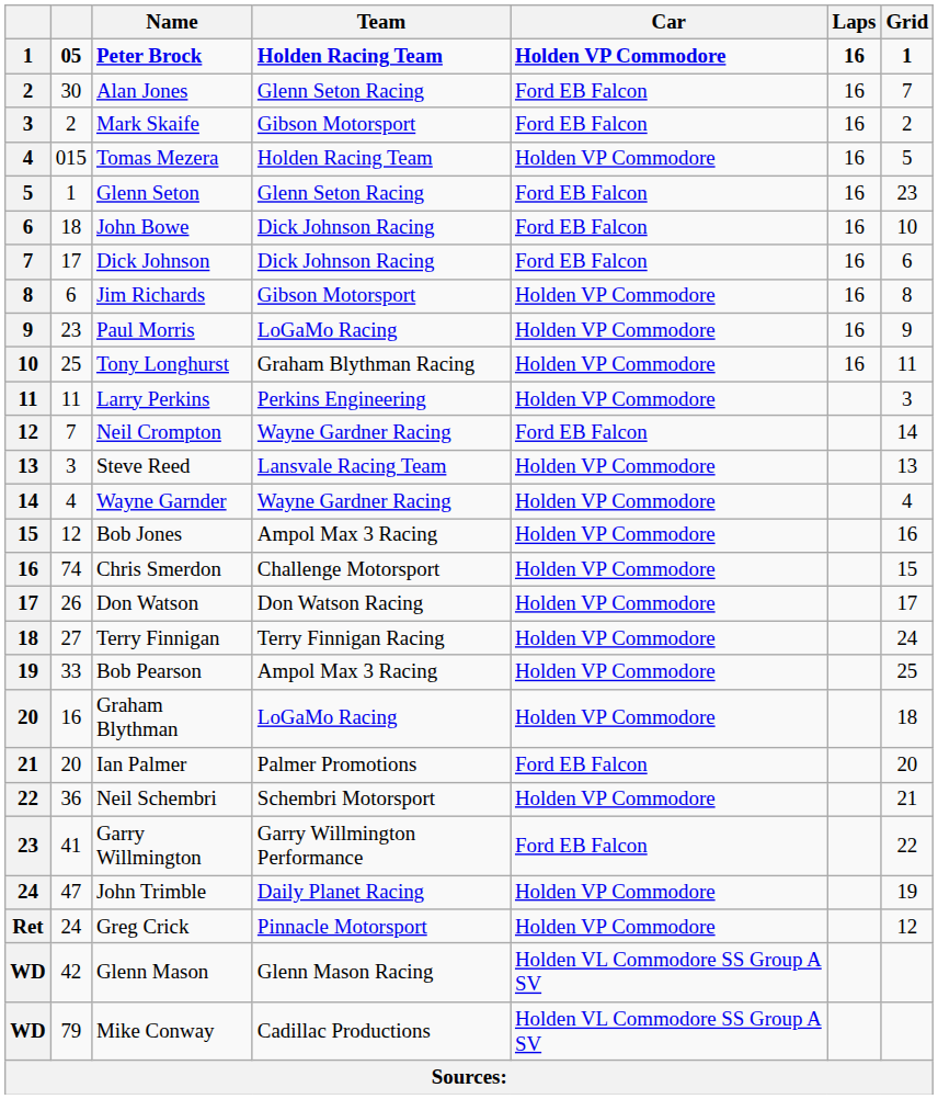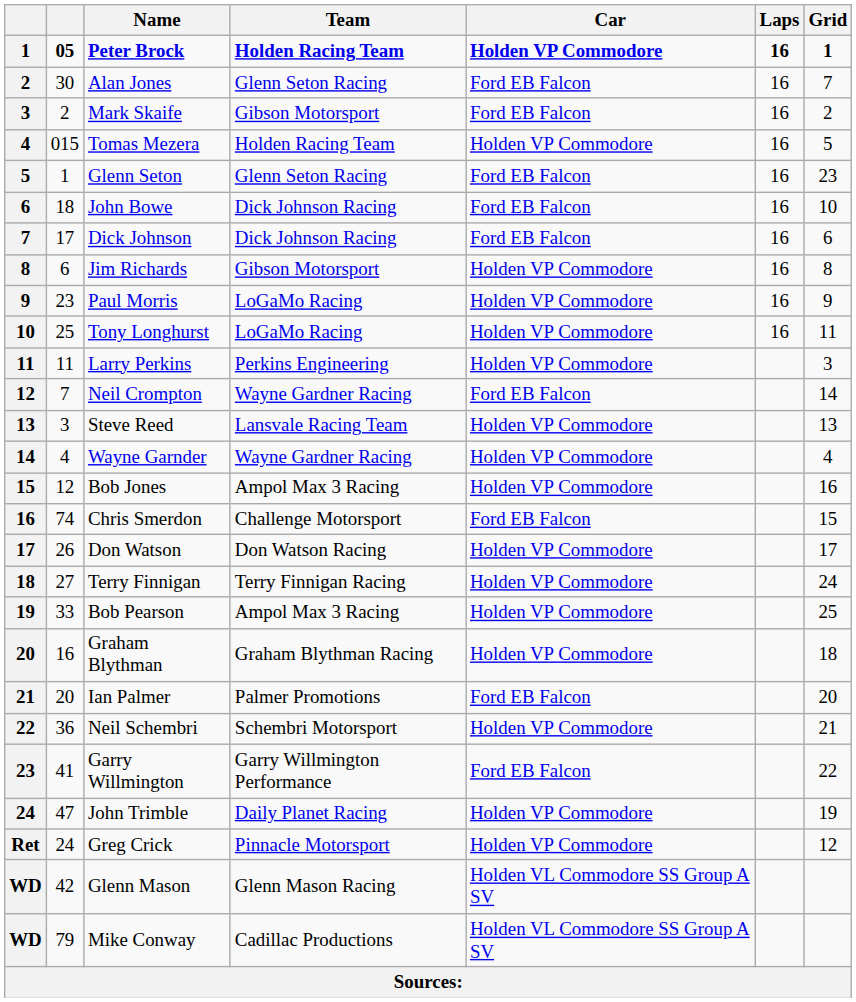Tony Longhurst | Team: Graham Blythman Racing -> LoGaMo Racing
Chris Smerdon | Car: Holden VP Commodore -> Ford EB Falcon
Graham Blythman | Team: LoGaMo Racing -> Graham Blythman Racing
